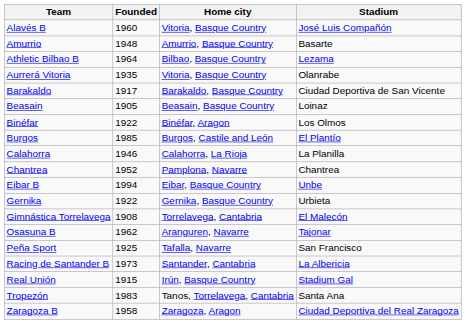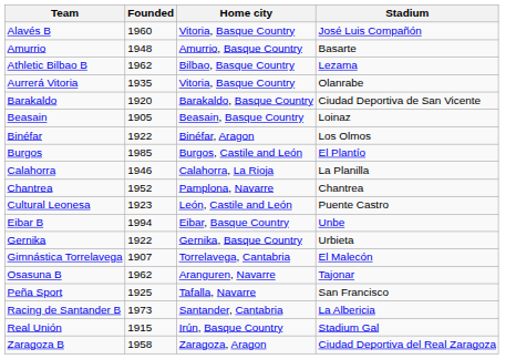Athletic Bilbao B | Founded: 1964 -> 1962
Barakaldo | Founded: 1917 -> 1920
+ row: Cultural Leonesa | 1923 | León, Castile and León | Puente Castro
Gimnástica Torrelavega | Founded: 1908 -> 1907
- row: Tropezón | 1983 | Tanos, Torrelavega, Cantabria | Santa Ana
